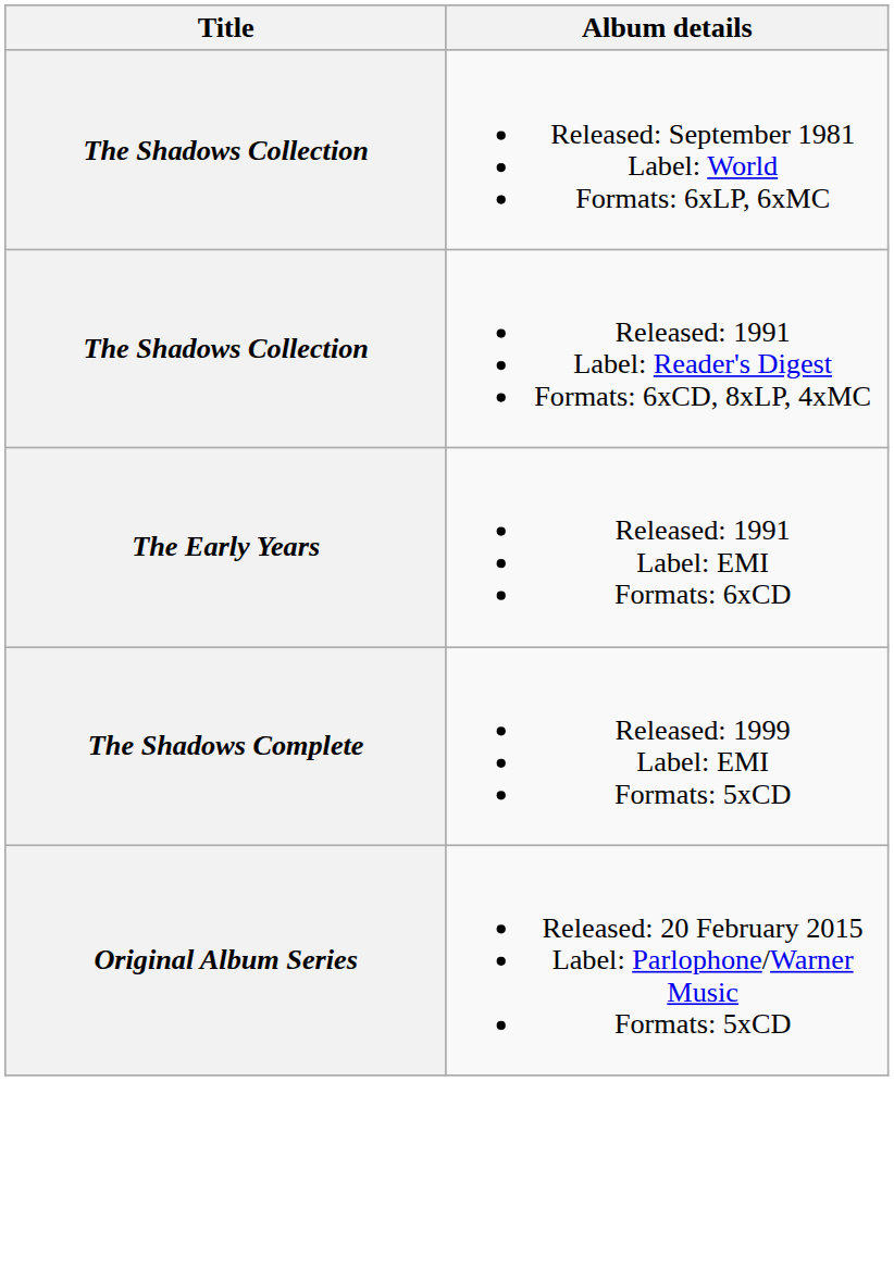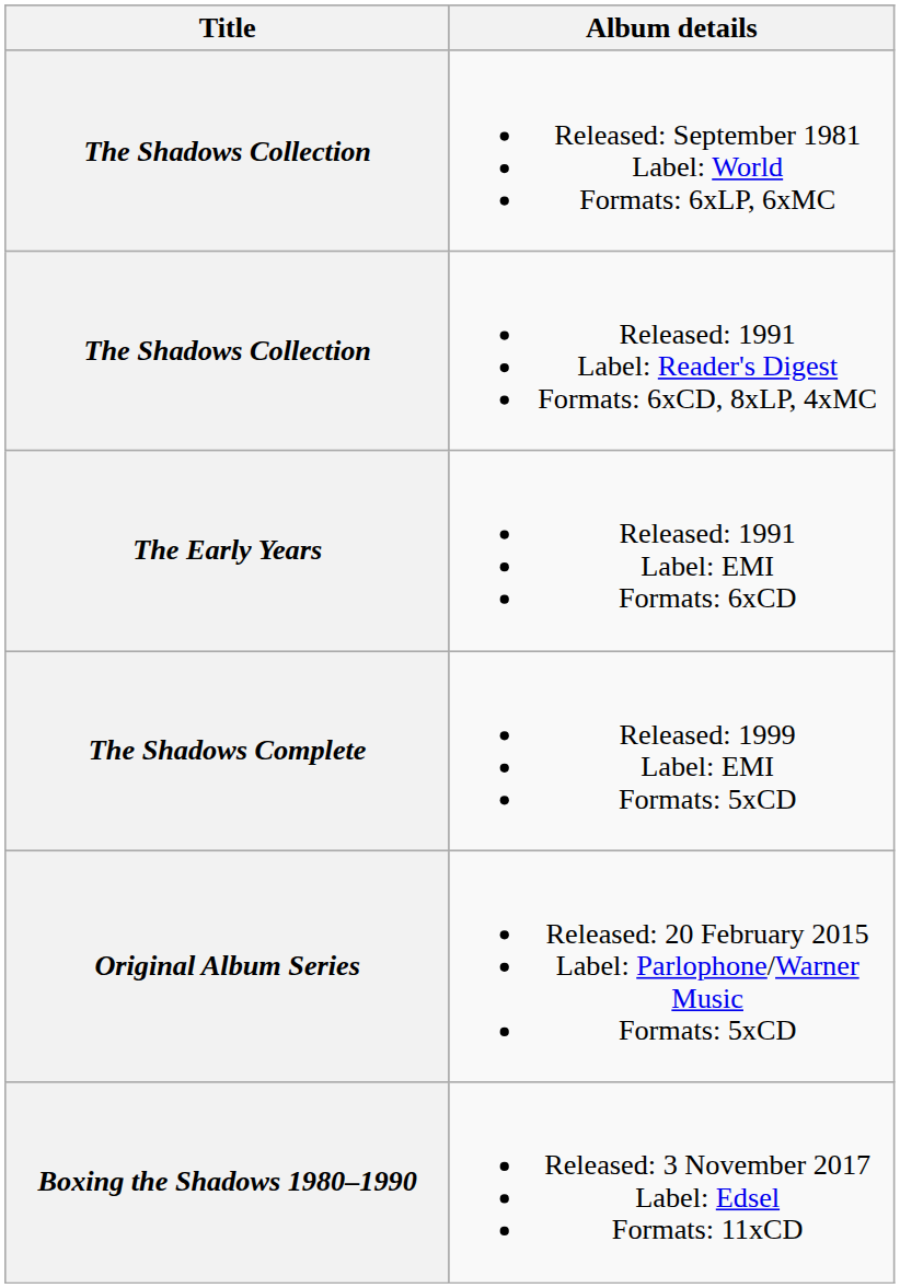+ row: Boxing the Shadows 1980–1990 | Released: 3 November 2017 Label: Edsel Formats: 11xCD
